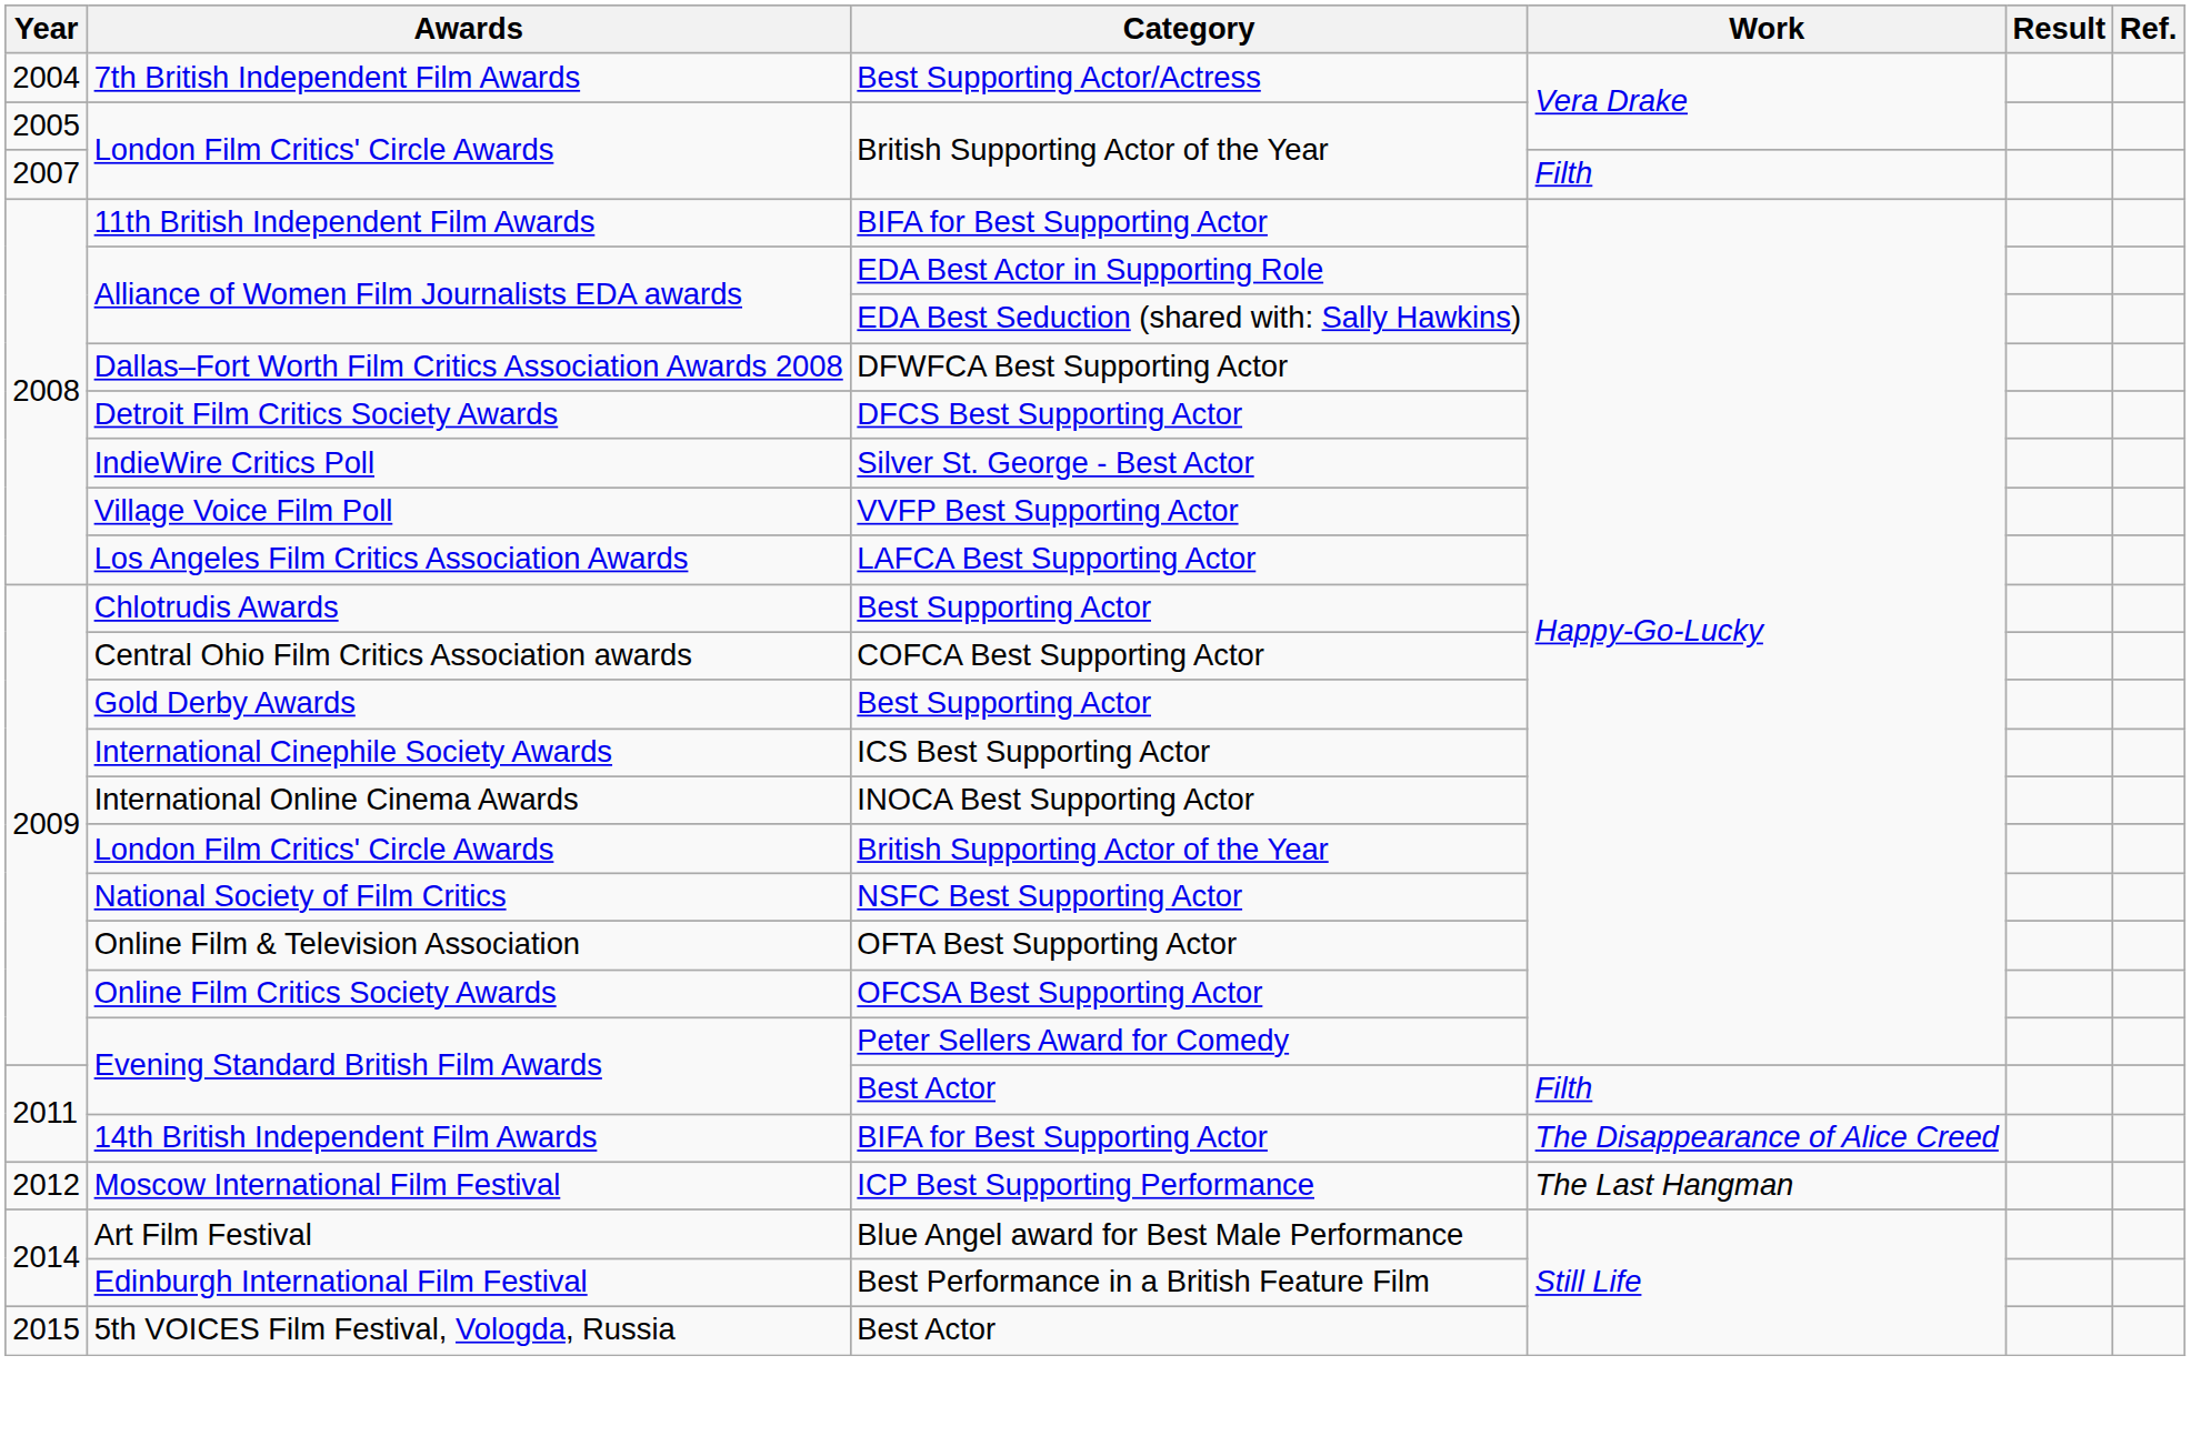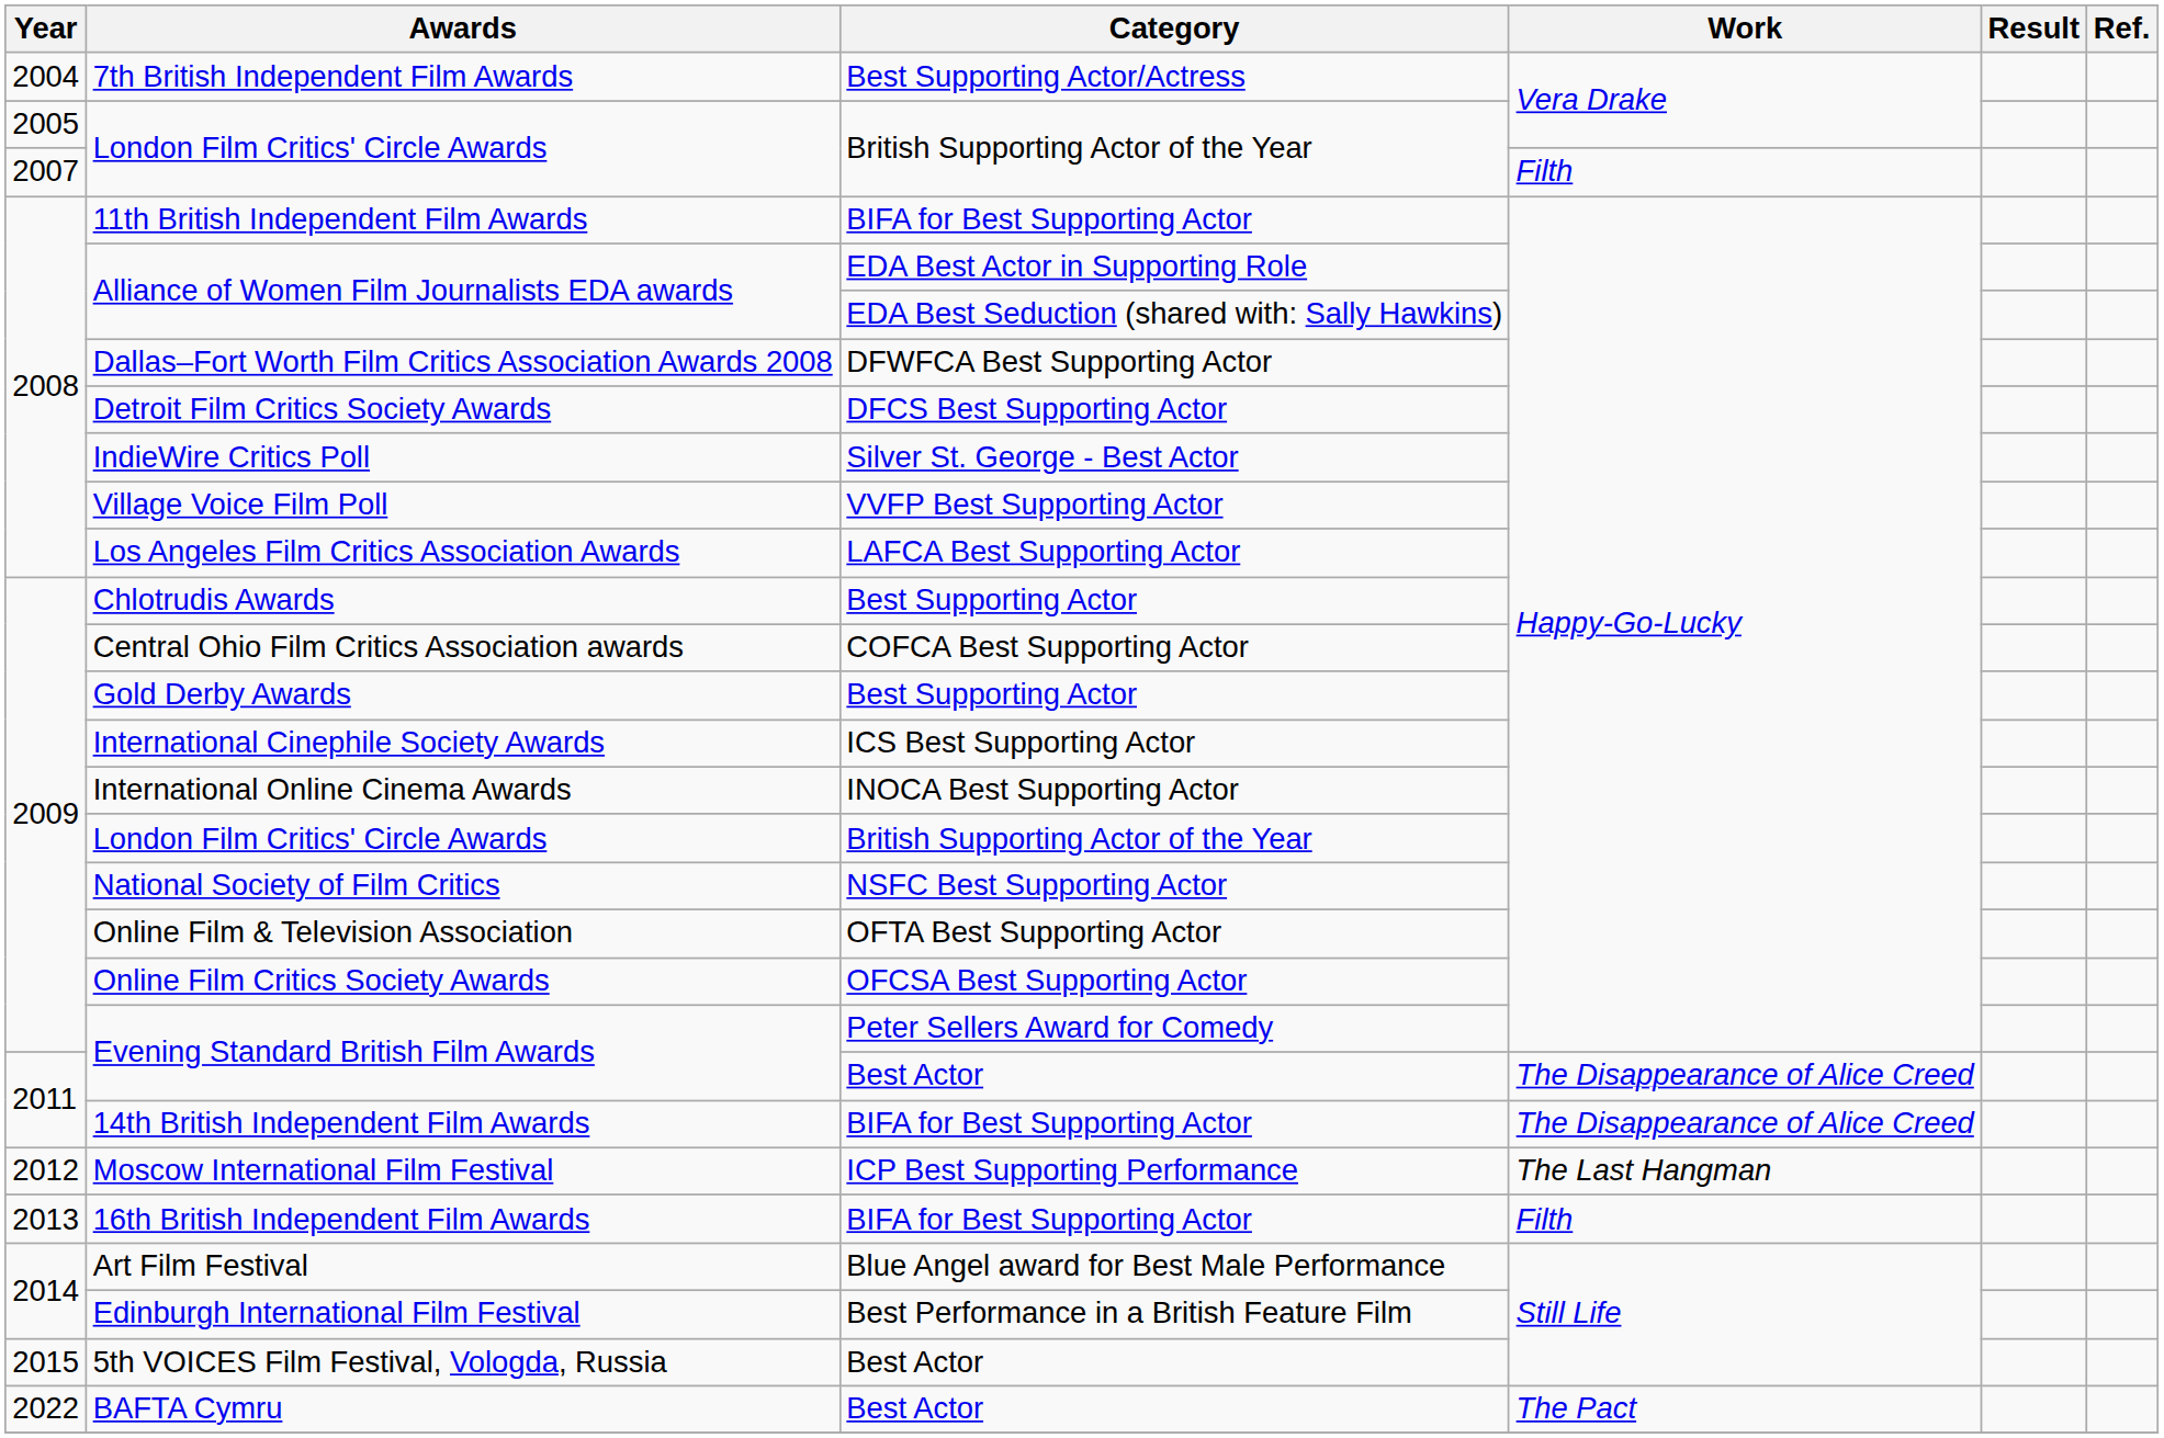2011 / Evening Standard British Film Awards | Work: Filth -> The Disappearance of Alice Creed
+ row: 2013 | 16th British Independent Film Awards | BIFA for Best Supporting Actor | Filth
+ row: 2022 | BAFTA Cymru | Best Actor | The Pact
